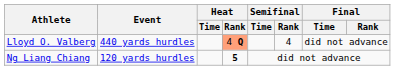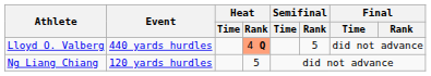Lloyd O. Valberg | Semifinal / Rank: 4 -> 5
Ng Liang Chiang | Heat / Rank: bold -> normal
